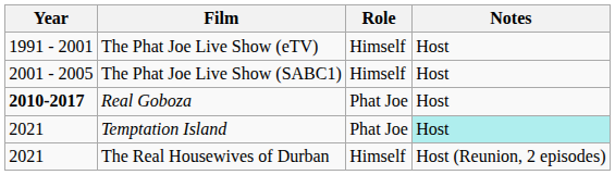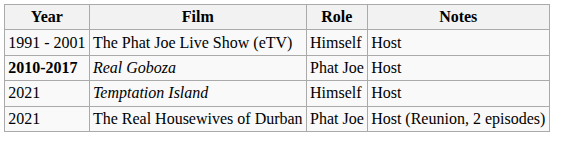- row: 2001 - 2005 | The Phat Joe Live Show (SABC1) | Himself | Host
Temptation Island | Role: Phat Joe -> Himself
Temptation Island | Notes: paleturquoise background -> no background
The Real Housewives of Durban | Role: Himself -> Phat Joe
